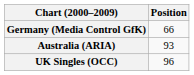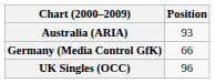rows swapped: Australia (ARIA) <-> Germany (Media Control GfK)
